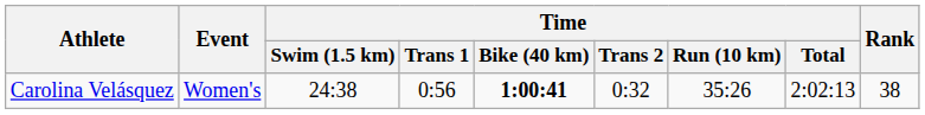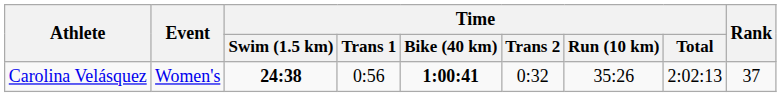Carolina Velásquez | Time / Swim (1.5 km): normal -> bold
Carolina Velásquez | Rank: 38 -> 37
